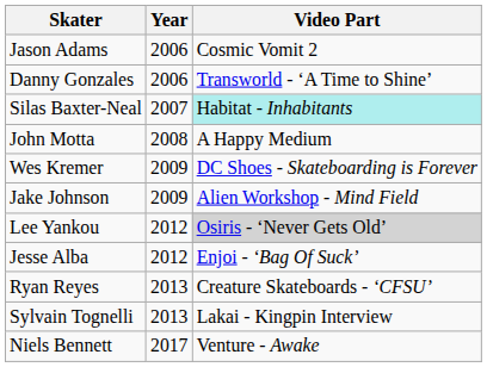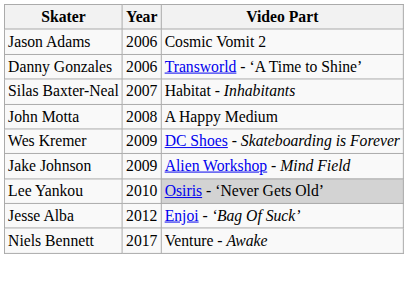Silas Baxter-Neal | Video Part: paleturquoise background -> no background
Lee Yankou | Year: 2012 -> 2010
- row: Ryan Reyes | 2013 | Creature Skateboards - ‘CFSU’
- row: Sylvain Tognelli | 2013 | Lakai - Kingpin Interview
